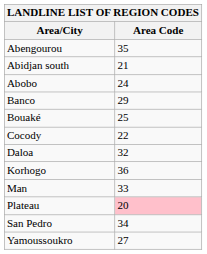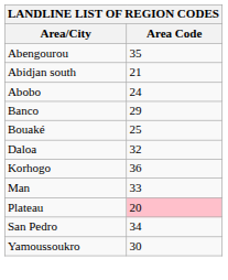- row: Cocody | 22
Yamoussoukro | Area Code: 27 -> 30
